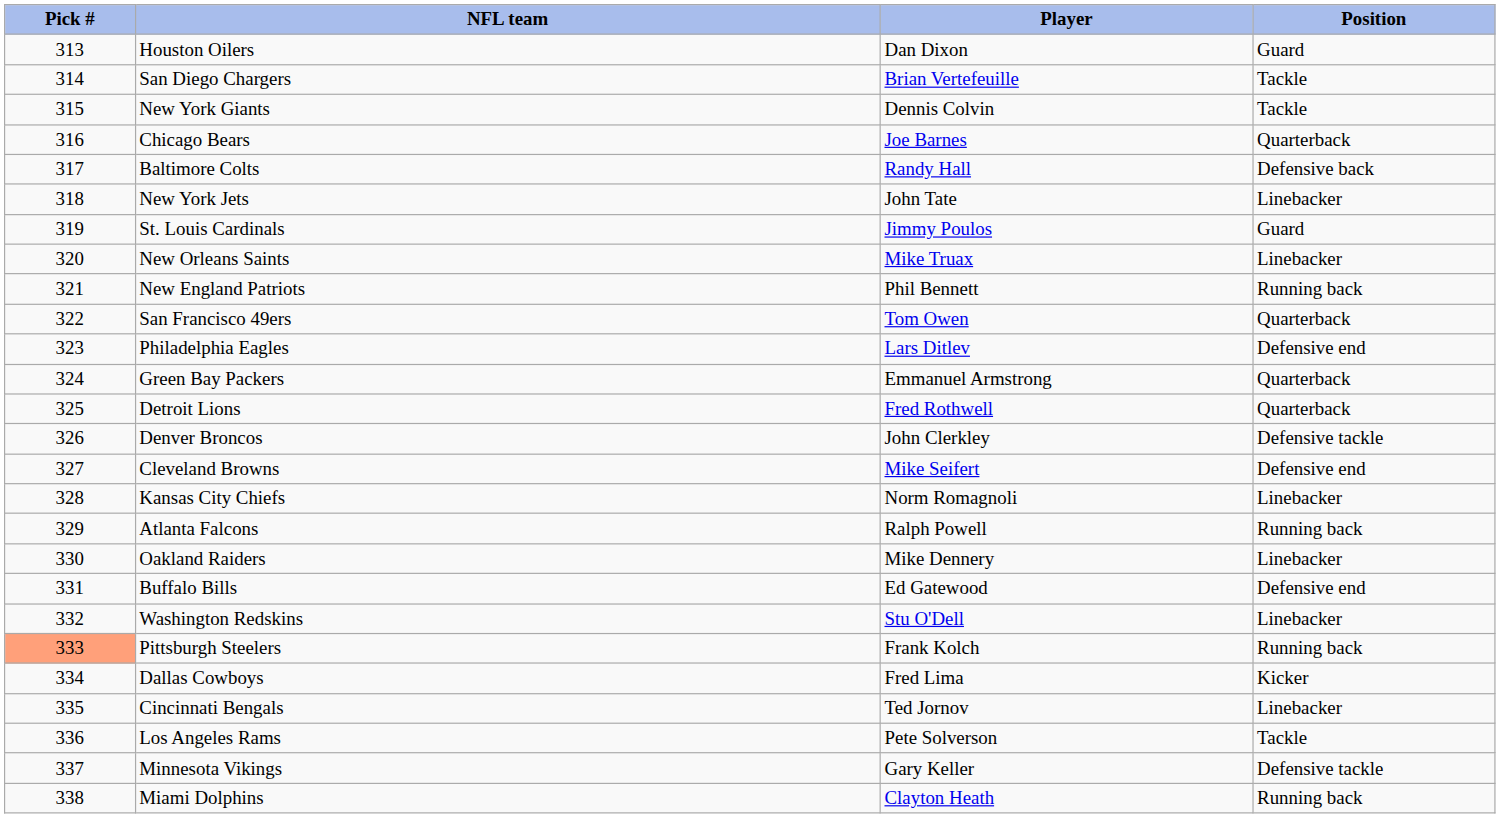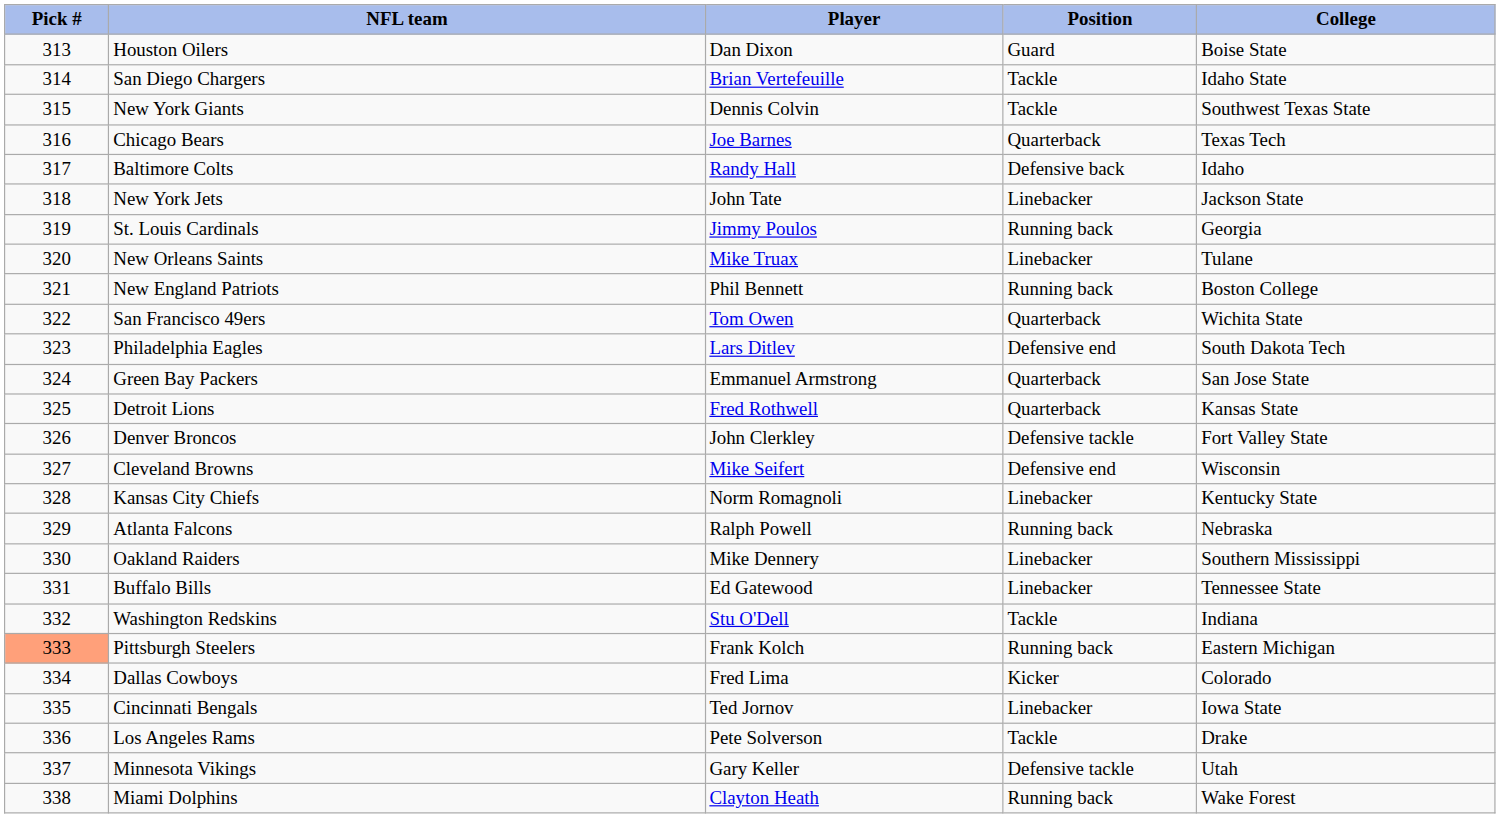+ column: College | Boise State | Idaho State | Southwest Texas State | Texas Tech | Idaho | Jackson State | Georgia | Tulane | Boston College | Wichita State | South Dakota Tech | San Jose State | Kansas State | Fort Valley State | Wisconsin | Kentucky State | Nebraska | Southern Mississippi | Tennessee State | Indiana | Eastern Michigan | Colorado | Iowa State | Drake | Utah | Wake Forest
St. Louis Cardinals | Position: Guard -> Running back
Buffalo Bills | Position: Defensive end -> Linebacker
Washington Redskins | Position: Linebacker -> Tackle
